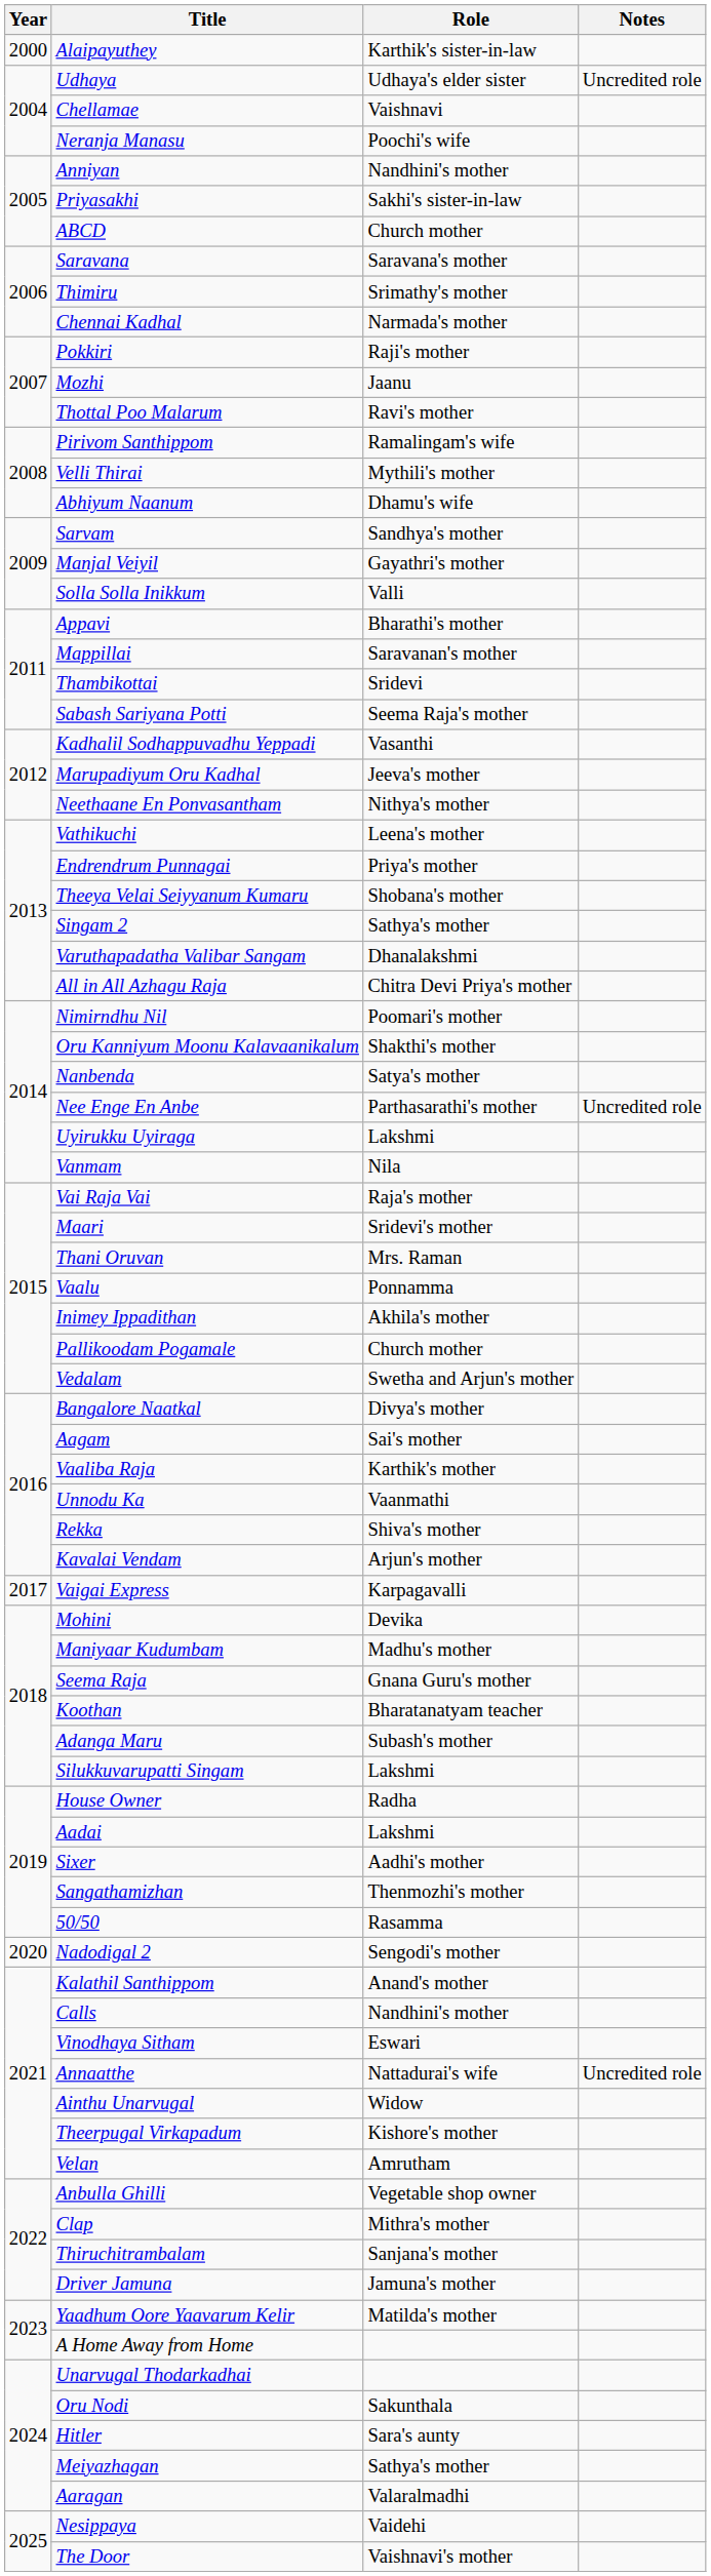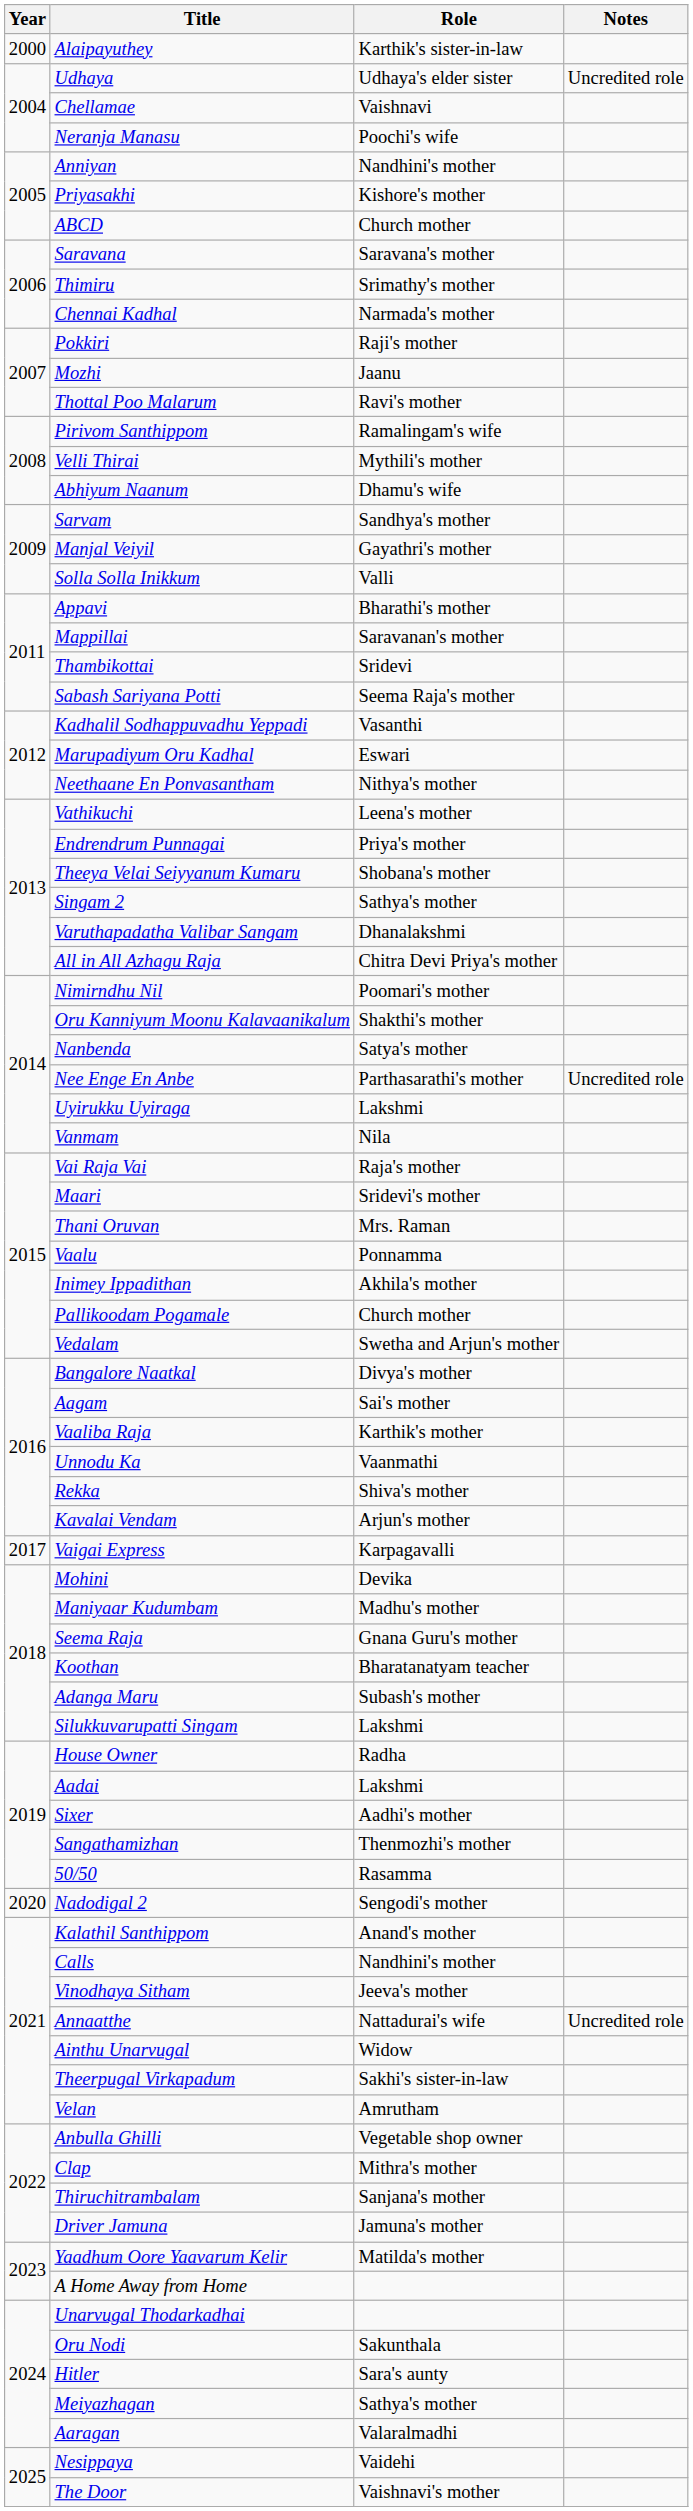Priyasakhi | Role: Sakhi's sister-in-law -> Kishore's mother
Marupadiyum Oru Kadhal | Role: Jeeva's mother -> Eswari
Vinodhaya Sitham | Role: Eswari -> Jeeva's mother
Theerpugal Virkapadum | Role: Kishore's mother -> Sakhi's sister-in-law
